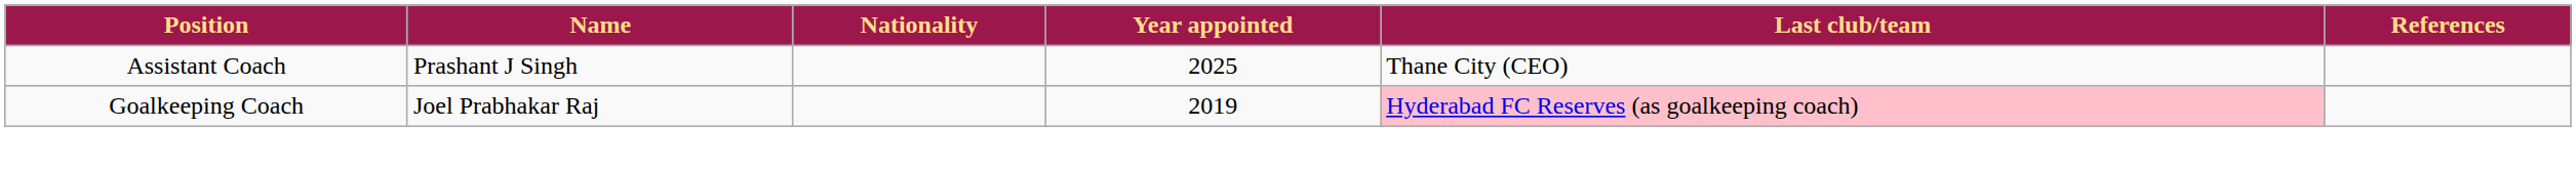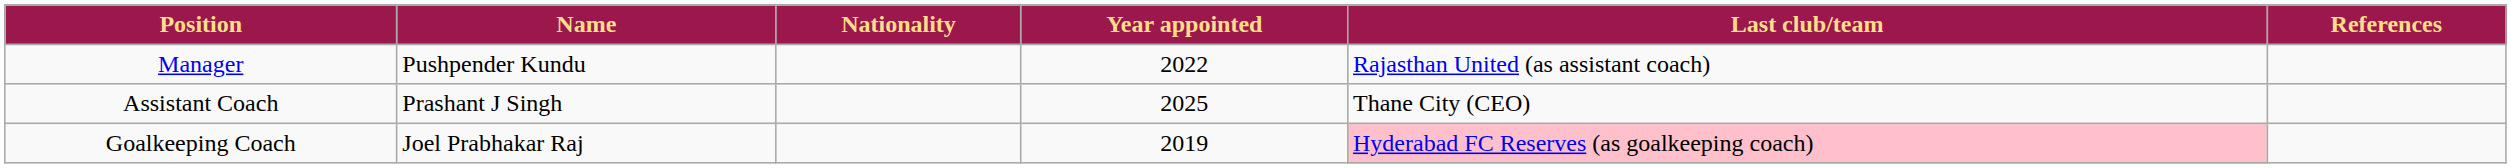+ row: Manager | Pushpender Kundu | 2022 | Rajasthan United (as assistant coach)
